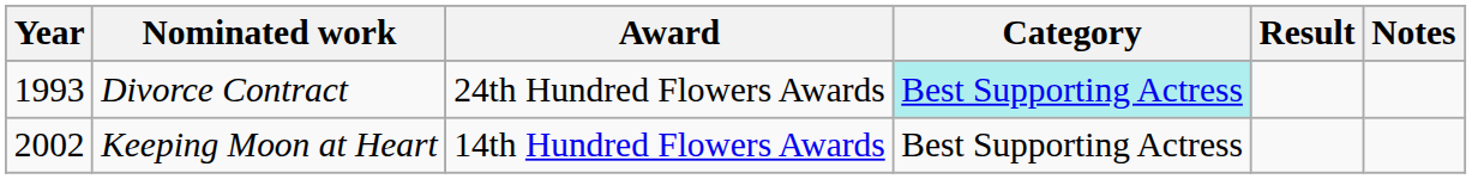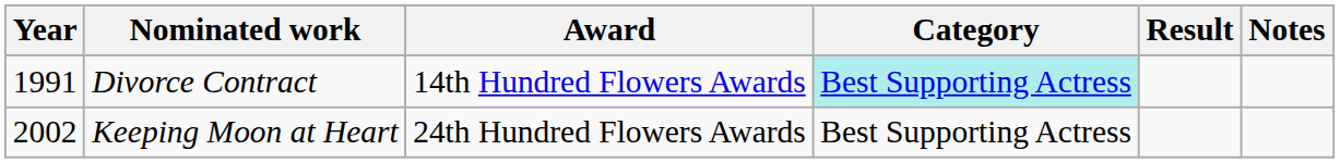Divorce Contract | Year: 1993 -> 1991
Divorce Contract | Award: 24th Hundred Flowers Awards -> 14th Hundred Flowers Awards
Keeping Moon at Heart | Award: 14th Hundred Flowers Awards -> 24th Hundred Flowers Awards
